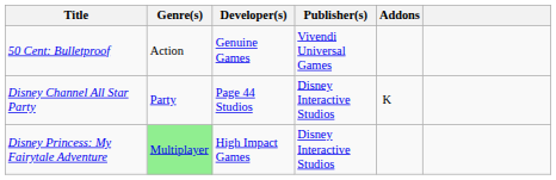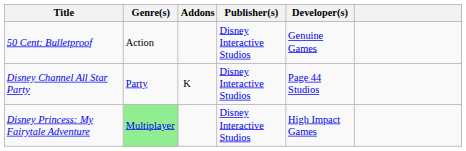columns swapped: Developer(s) <-> Addons
50 Cent: Bulletproof | Publisher(s): Vivendi Universal Games -> Disney Interactive Studios
